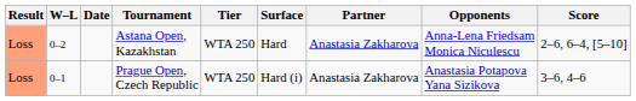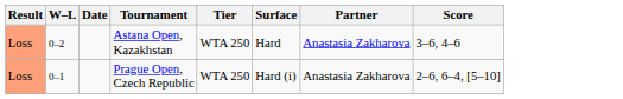- column: Opponents | Anna-Lena Friedsam Monica Niculescu | Anastasia Potapova Yana Sizikova
Astana Open, Kazakhstan | Score: 2–6, 6–4, [5–10] -> 3–6, 4–6
Prague Open, Czech Republic | Score: 3–6, 4–6 -> 2–6, 6–4, [5–10]
